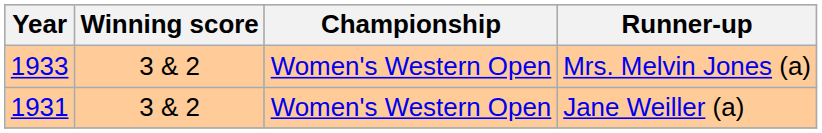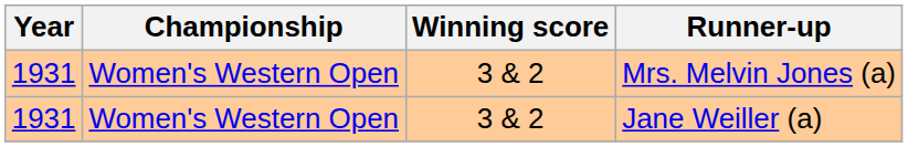columns swapped: Championship <-> Winning score
Mrs. Melvin Jones (a) | Year: 1933 -> 1931
